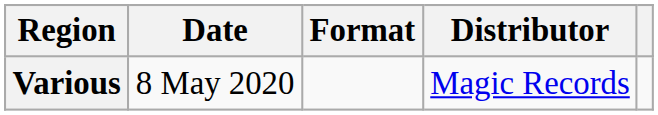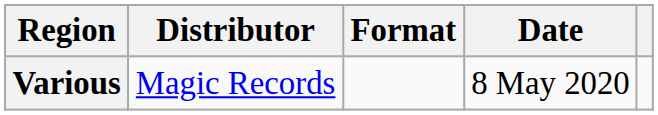columns swapped: Date <-> Distributor
